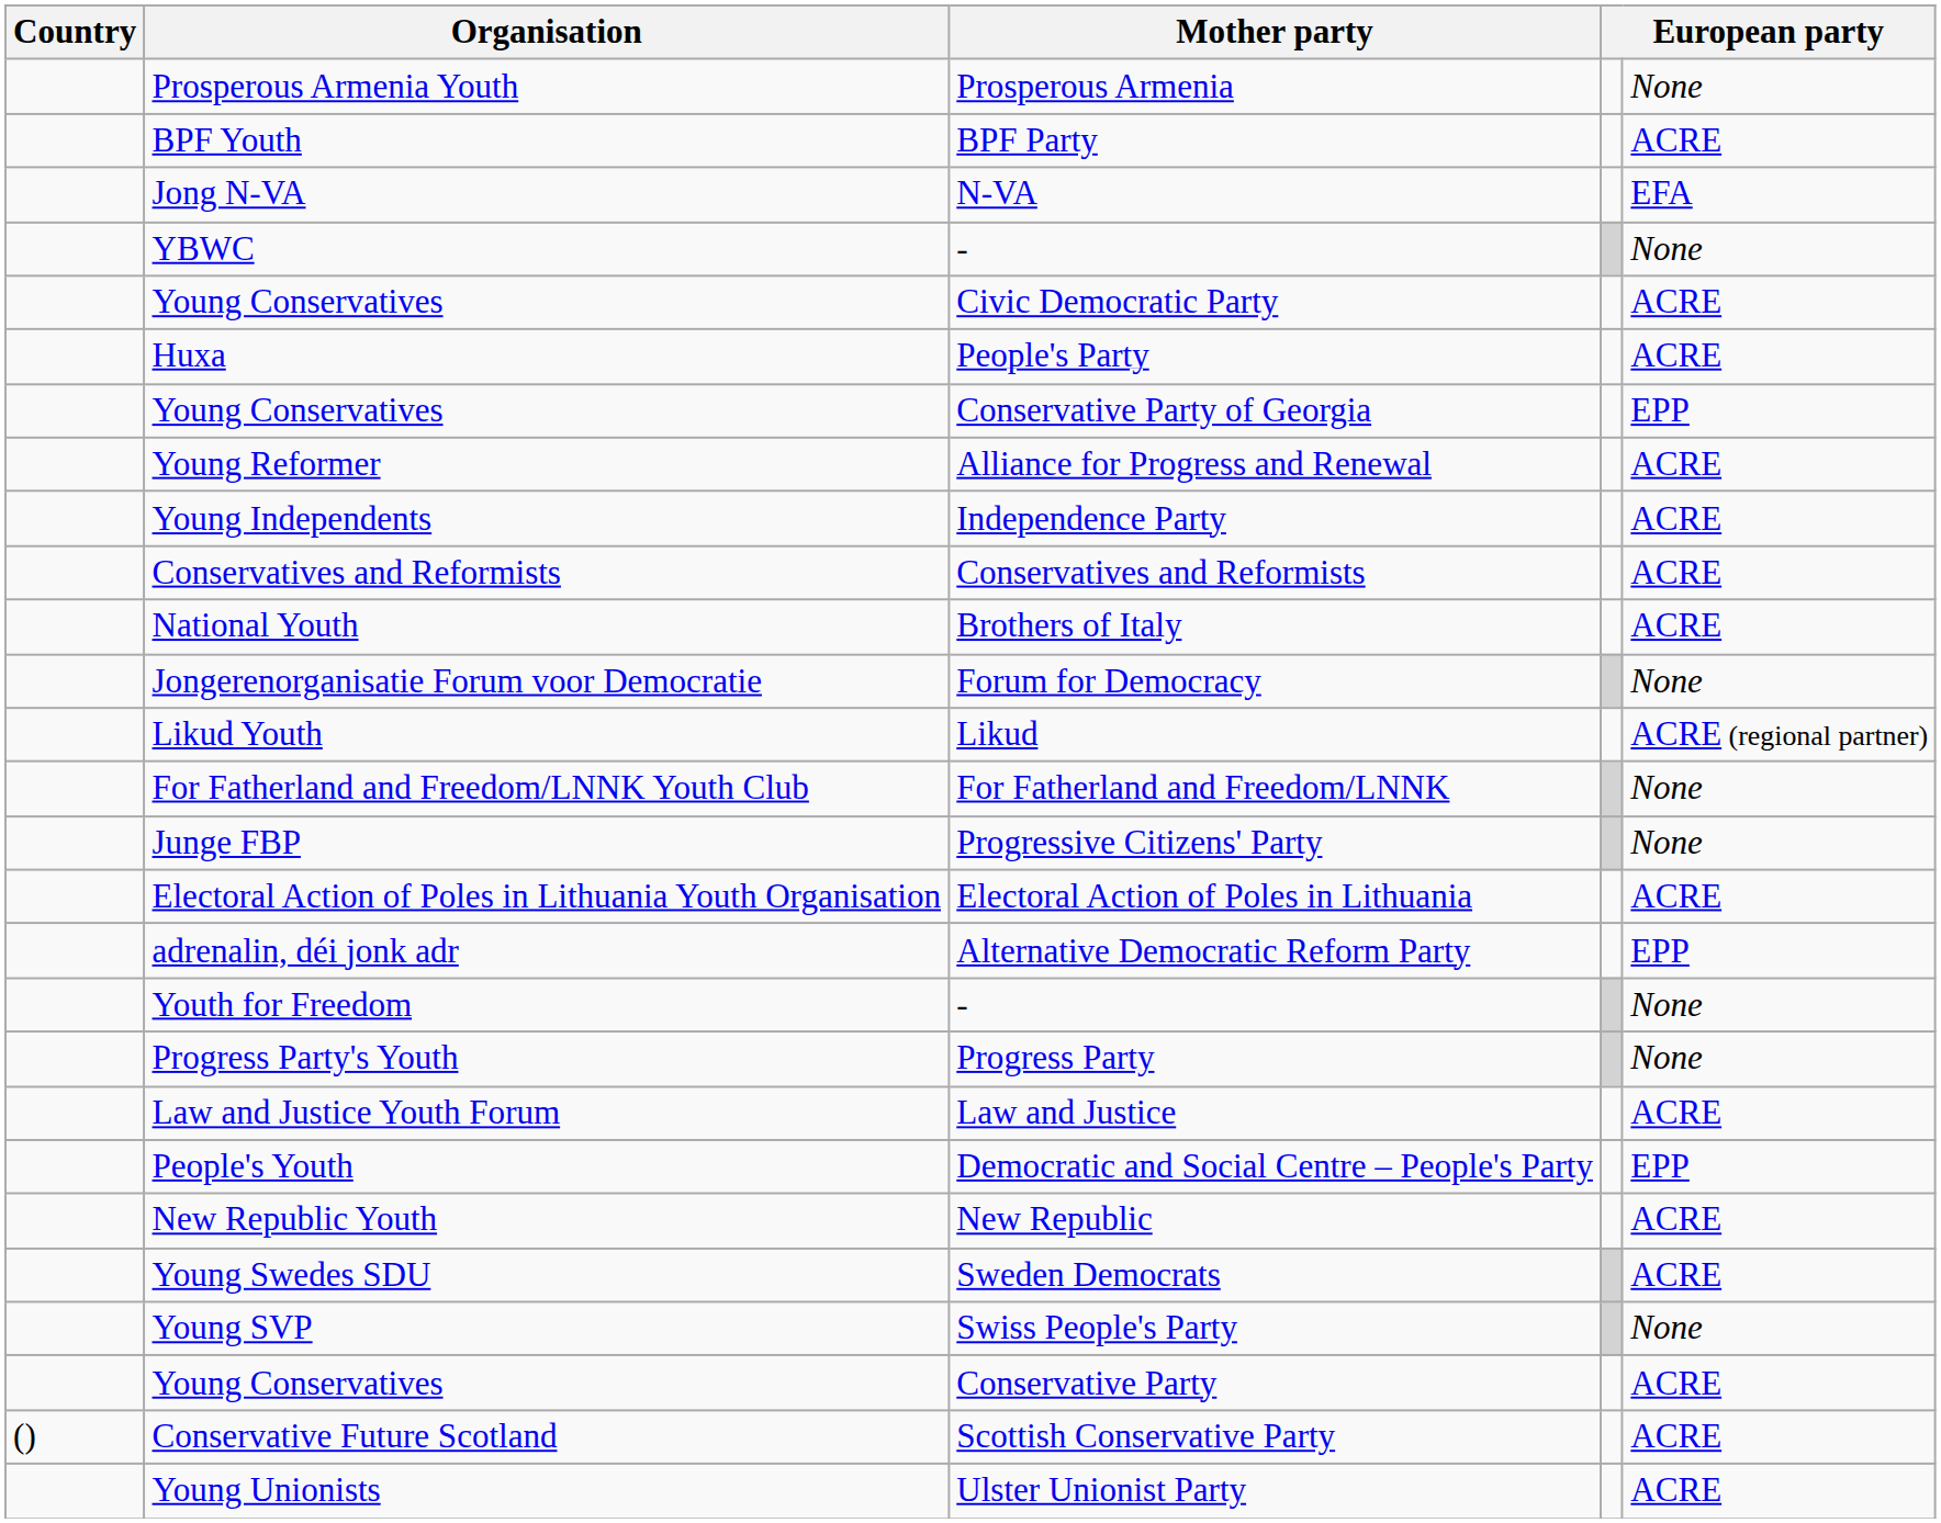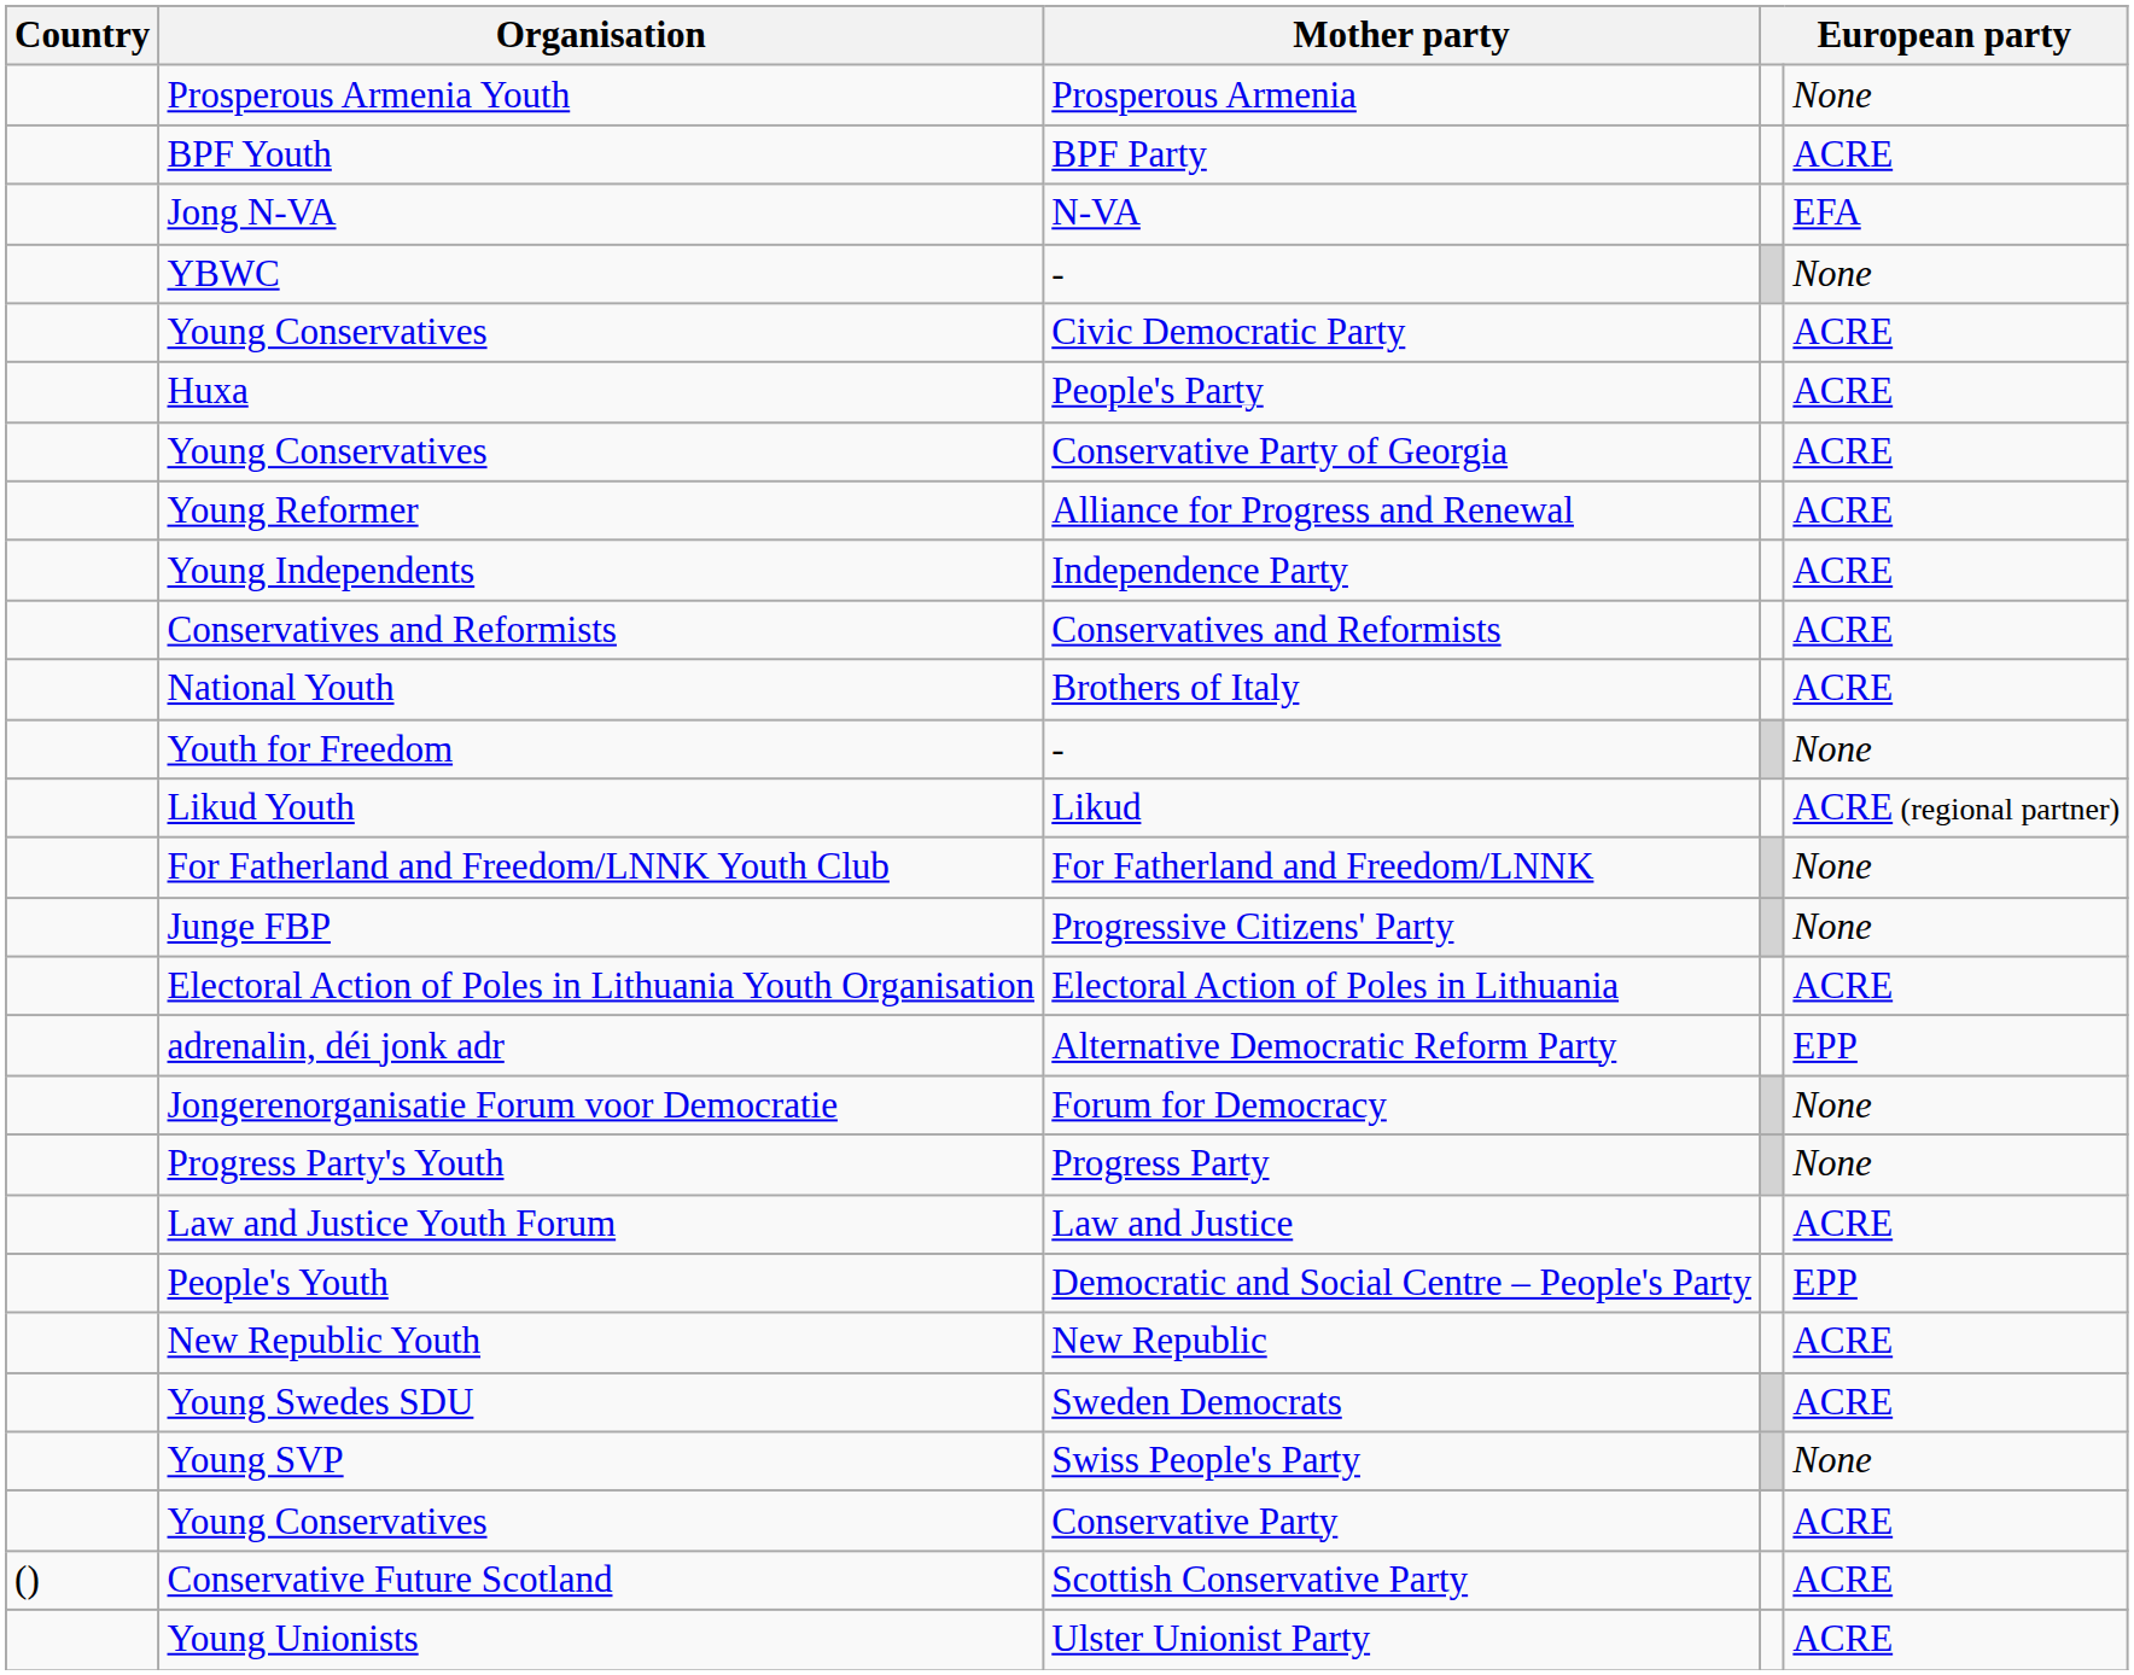Conservative Party of Georgia | column 5: EPP -> ACRE
rows swapped: Youth for Freedom / - <-> Forum for Democracy
